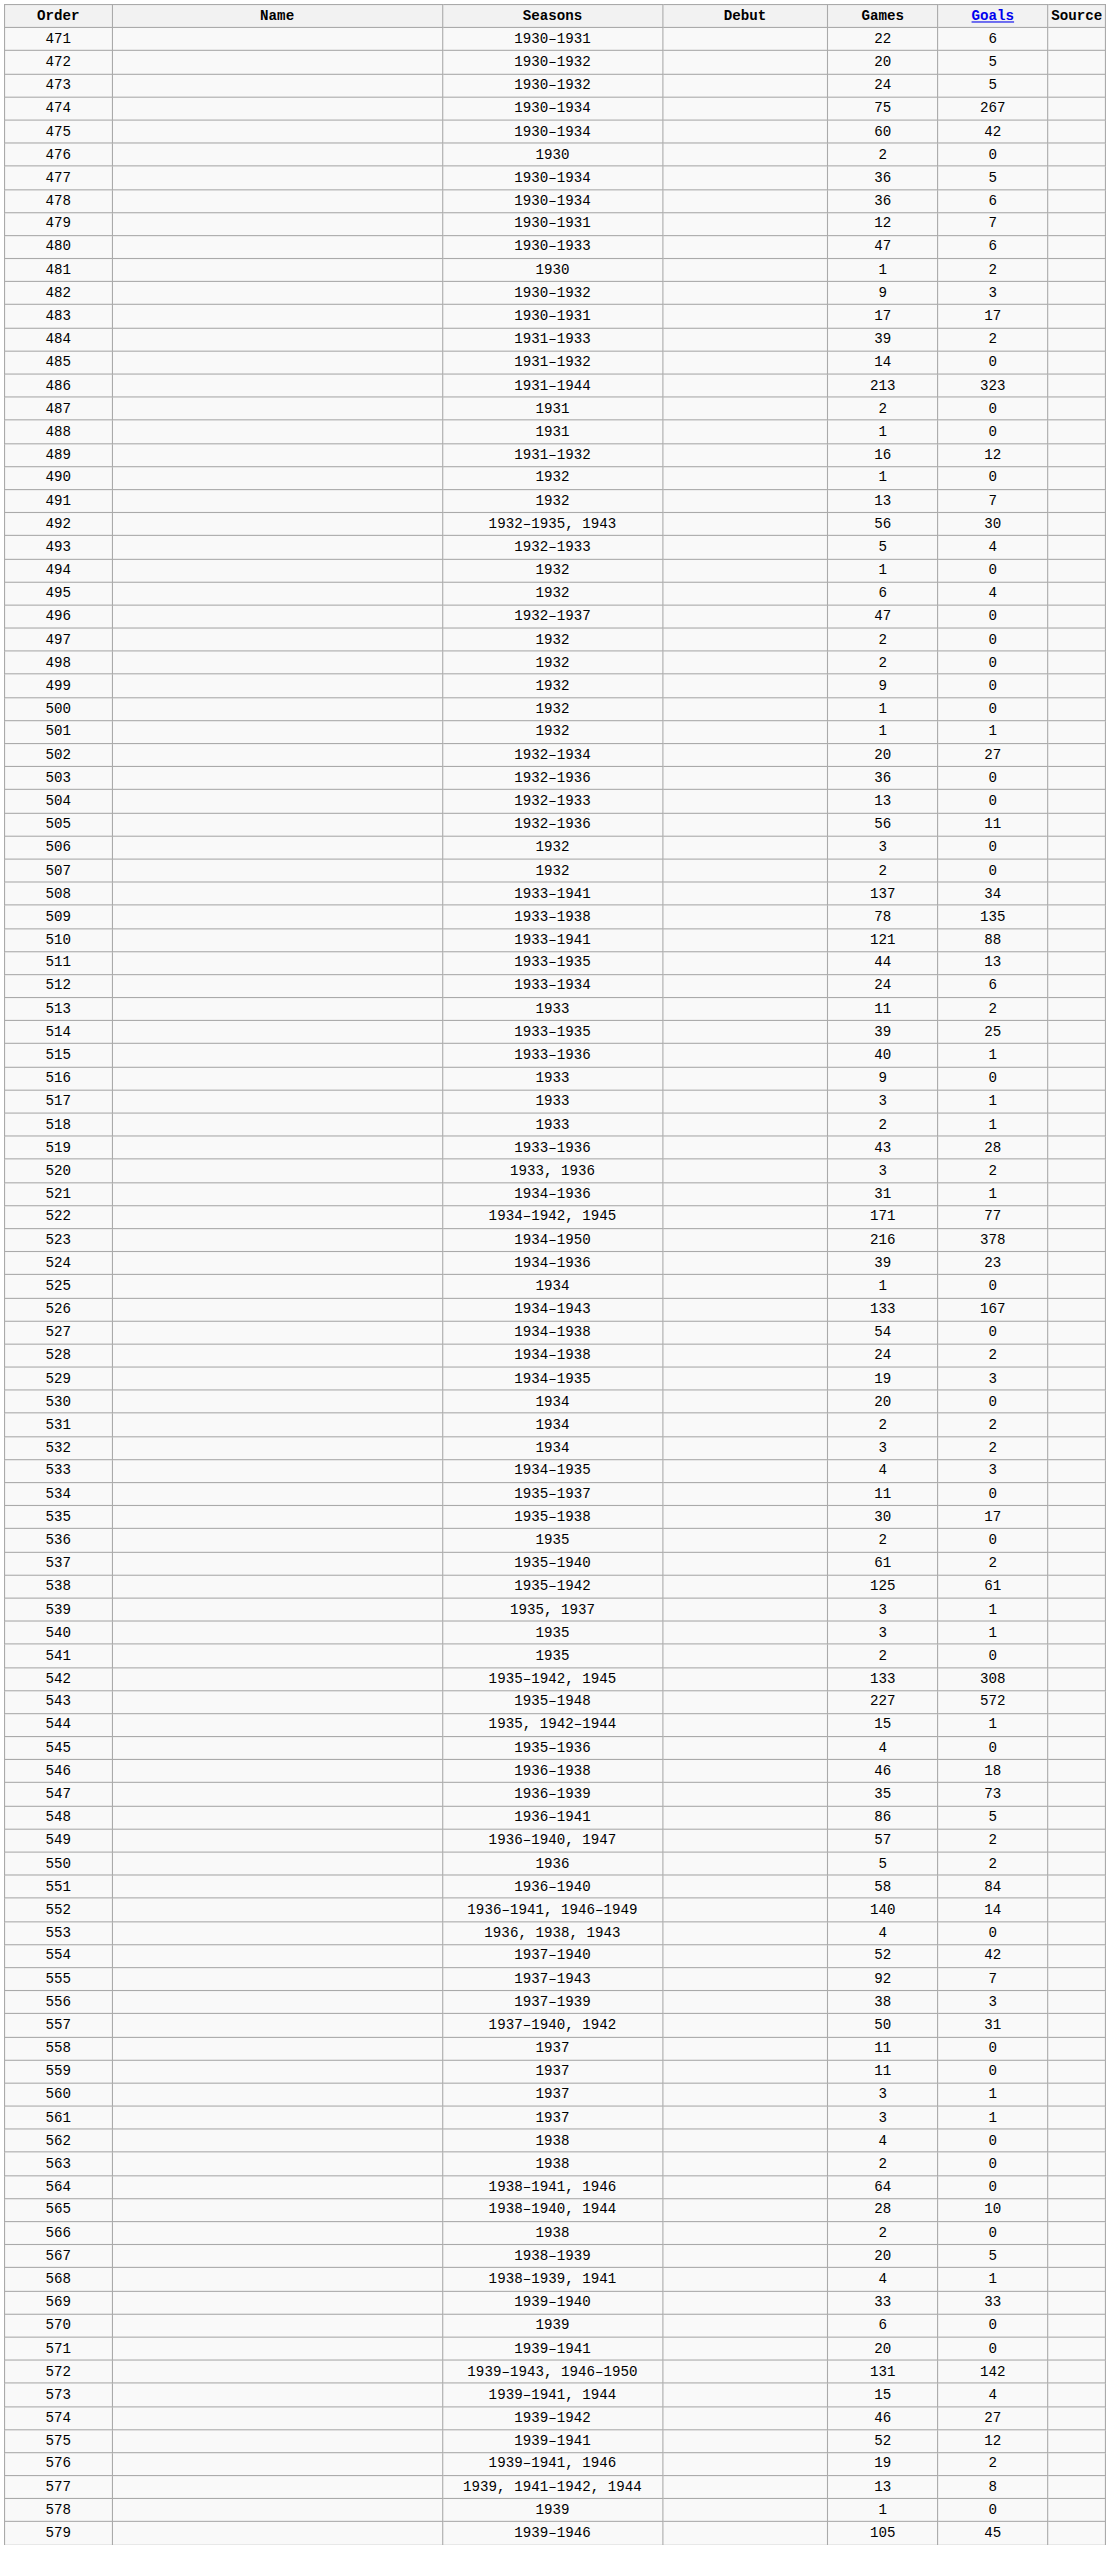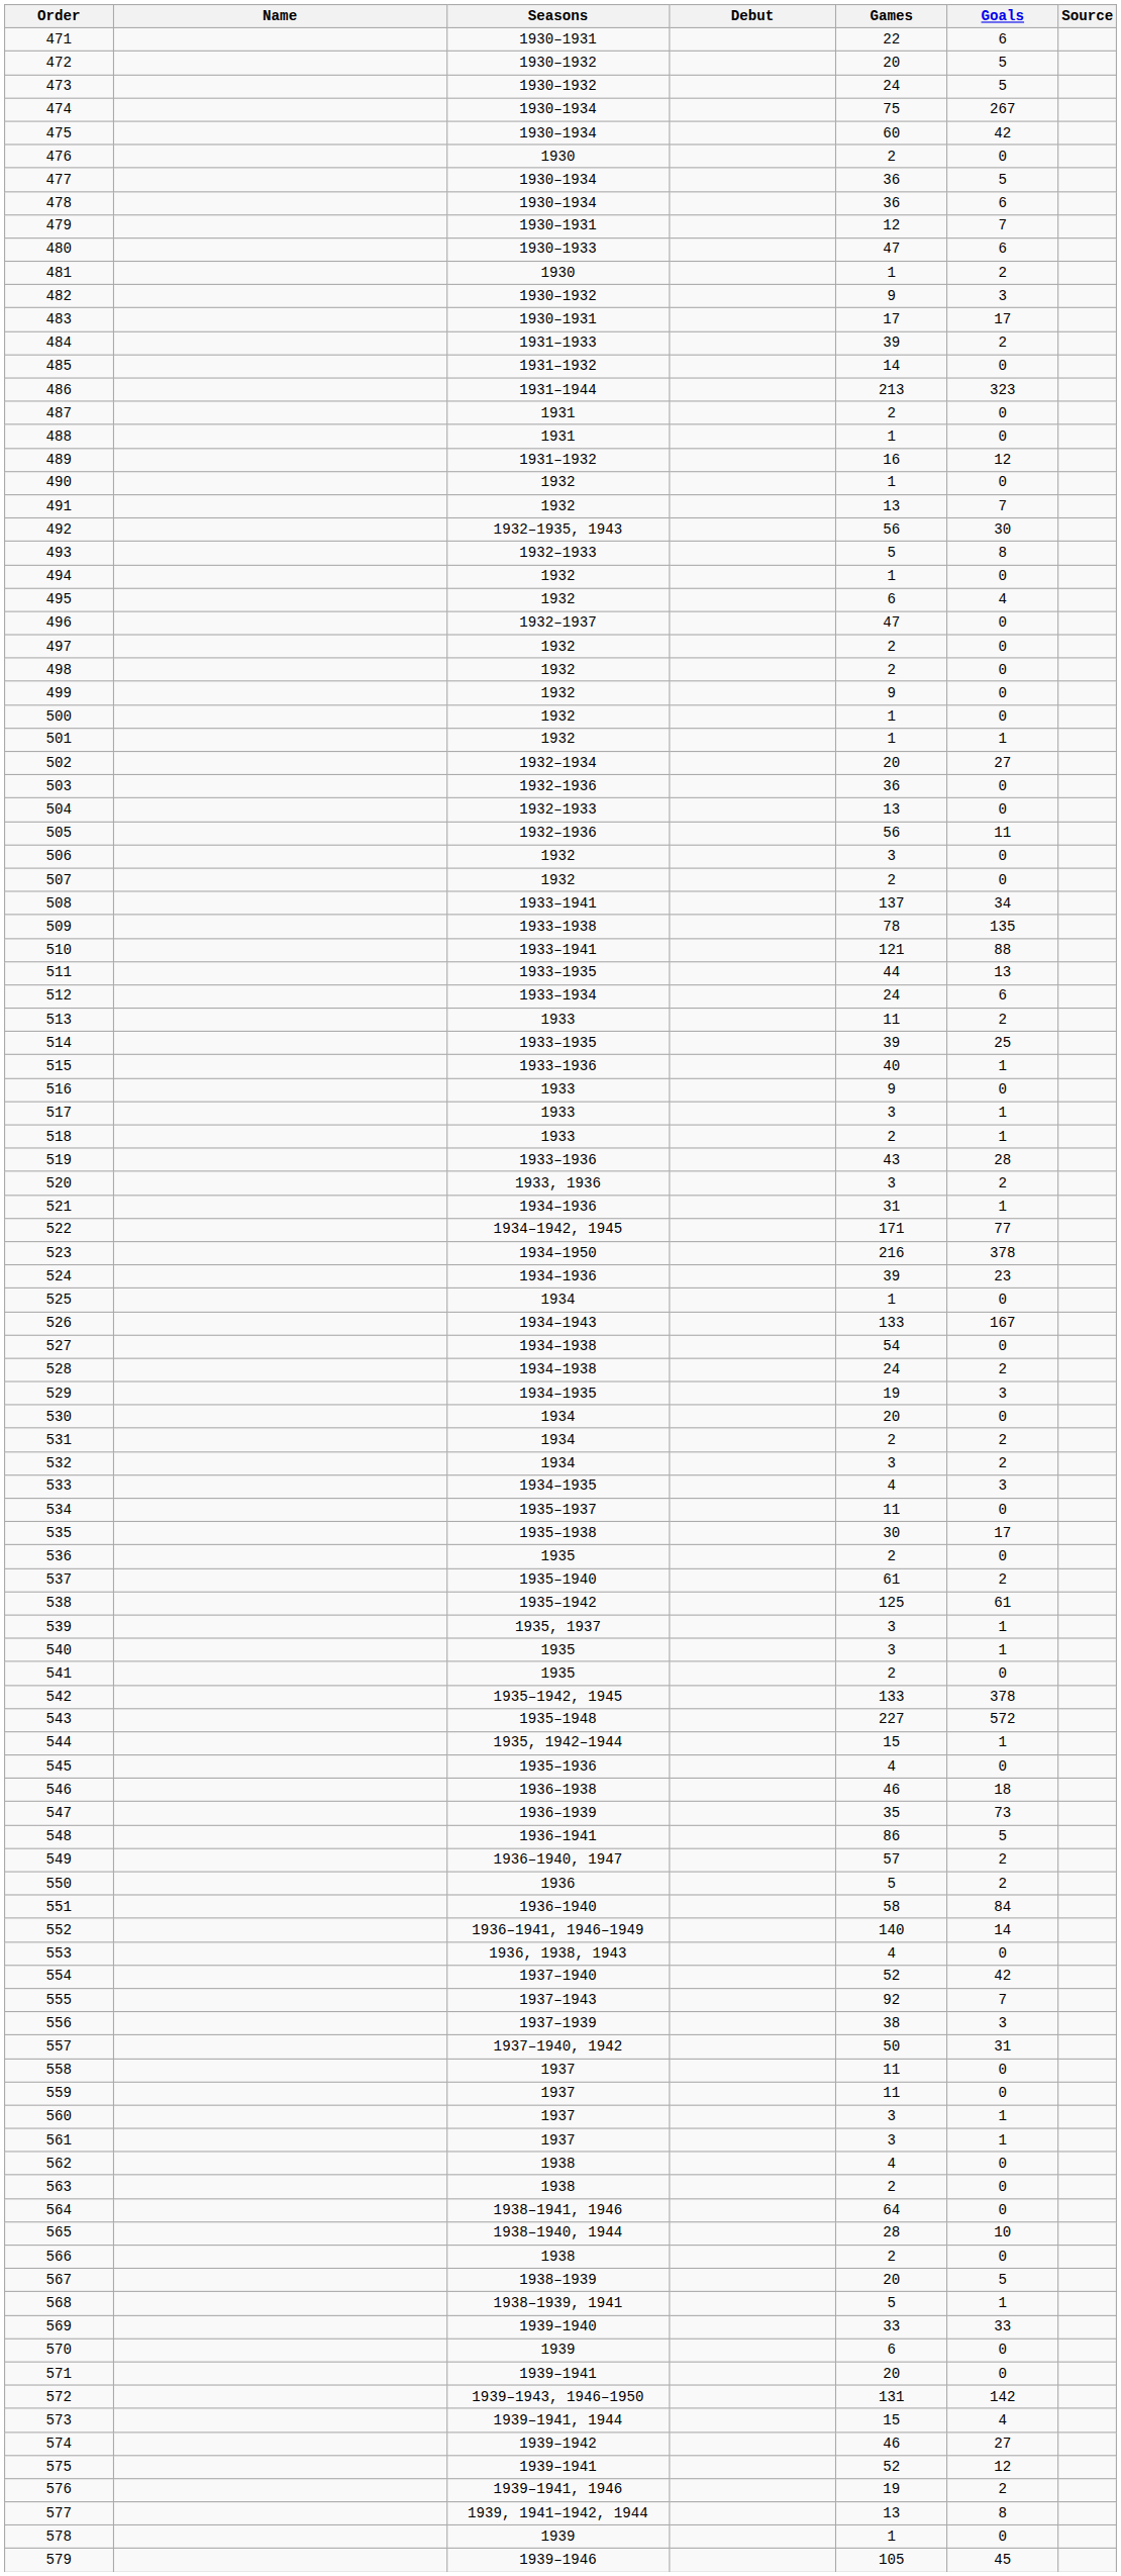493 | Goals: 4 -> 8
542 | Goals: 308 -> 378
568 | Games: 4 -> 5
